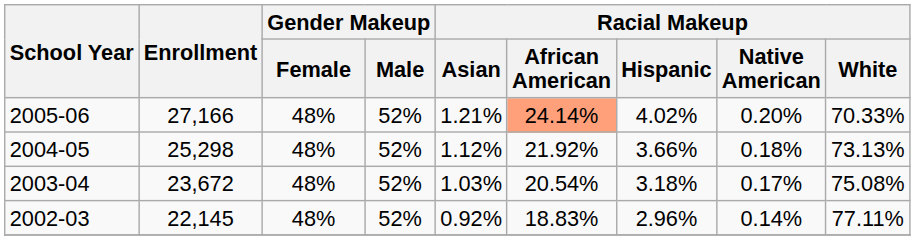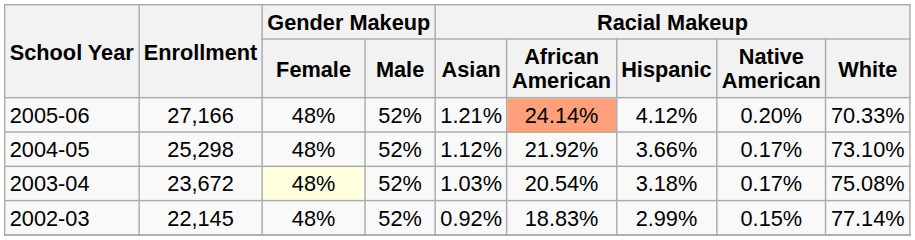2005-06 | Racial Makeup / Hispanic: 4.02% -> 4.12%
2004-05 | Racial Makeup / Native American: 0.18% -> 0.17%
2004-05 | Racial Makeup / White: 73.13% -> 73.10%
2003-04 | Gender Makeup / Female: no background -> lightyellow background
2002-03 | Racial Makeup / Hispanic: 2.96% -> 2.99%
2002-03 | Racial Makeup / Native American: 0.14% -> 0.15%
2002-03 | Racial Makeup / White: 77.11% -> 77.14%
